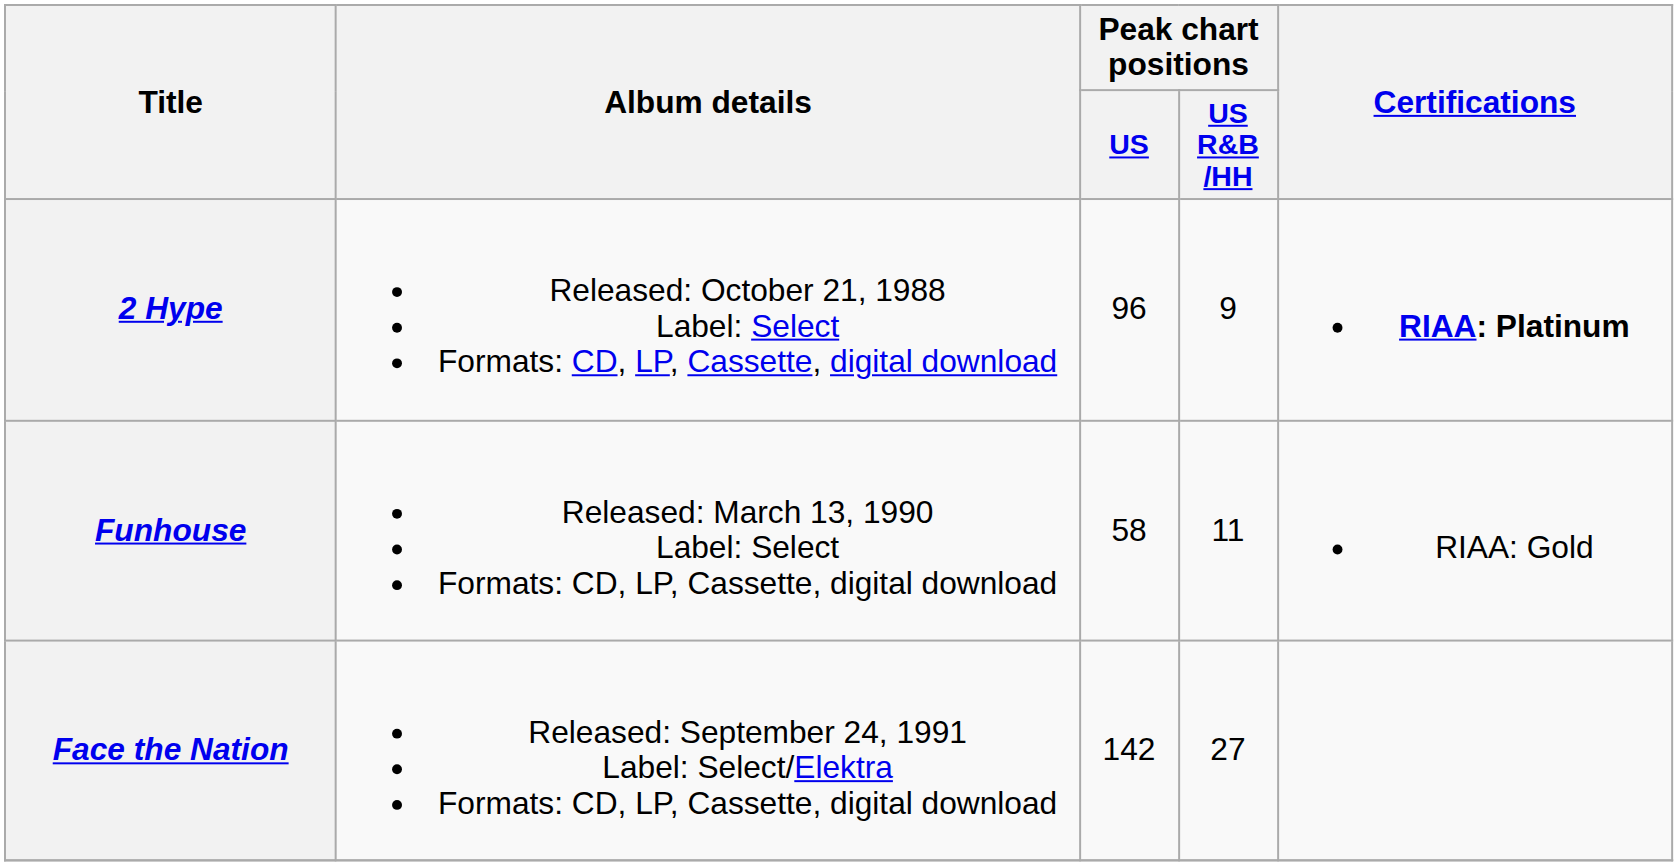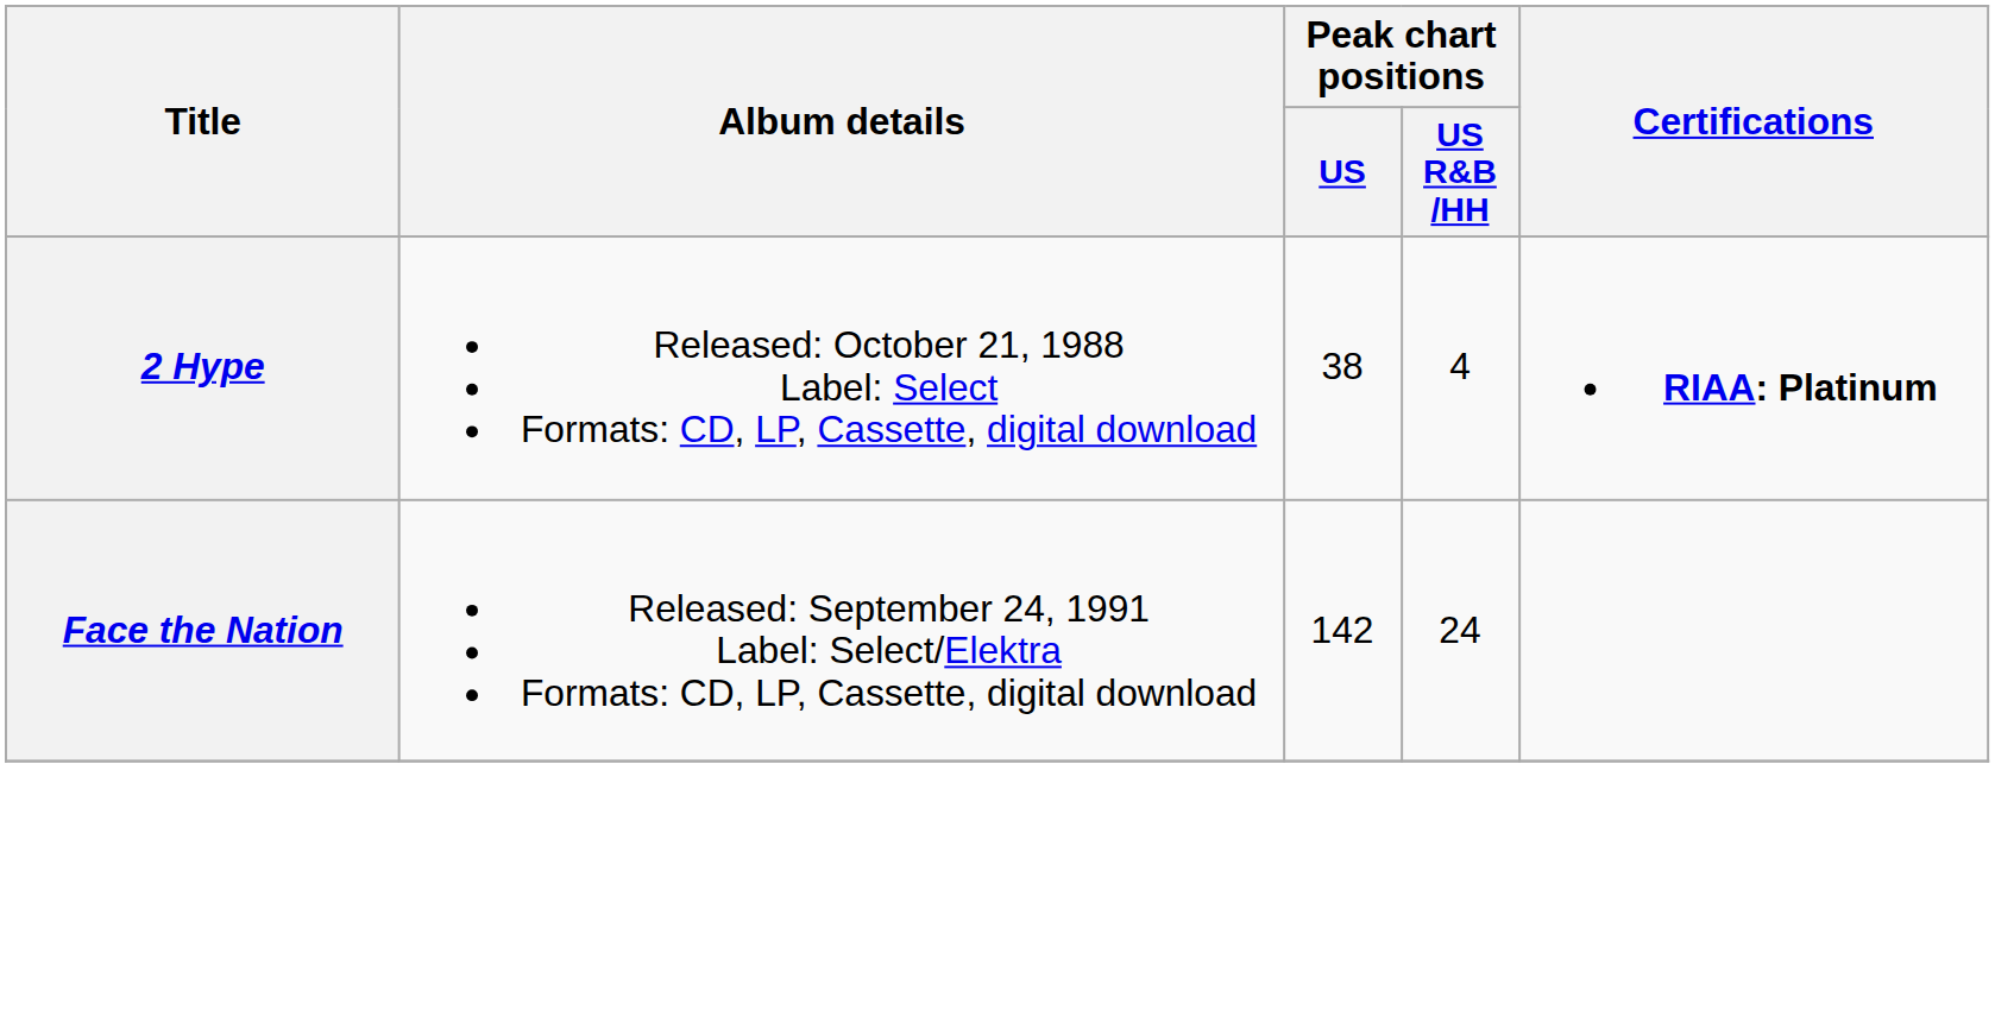2 Hype | Peak chart positions / US: 96 -> 38
2 Hype | Peak chart positions / US R&B /HH: 9 -> 4
- row: Funhouse | Released: March 13, 1990 Label: Select Formats: CD, LP, Cassette, digital download | 58 | 11 | RIAA: Gold
Face the Nation | Peak chart positions / US R&B /HH: 27 -> 24
